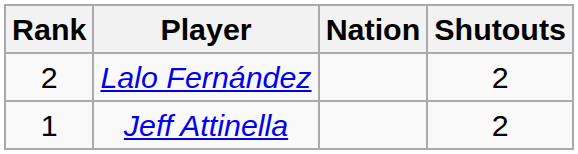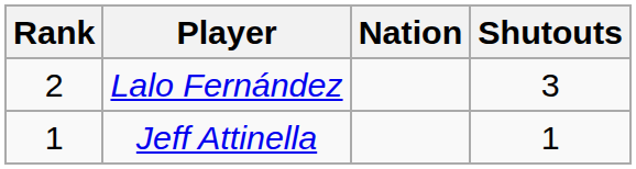Lalo Fernández | Shutouts: 2 -> 3
Jeff Attinella | Shutouts: 2 -> 1
